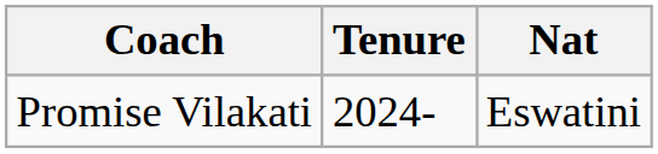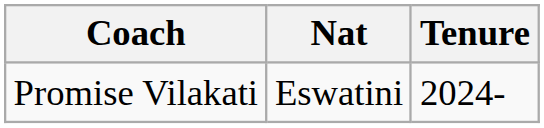columns swapped: Nat <-> Tenure
